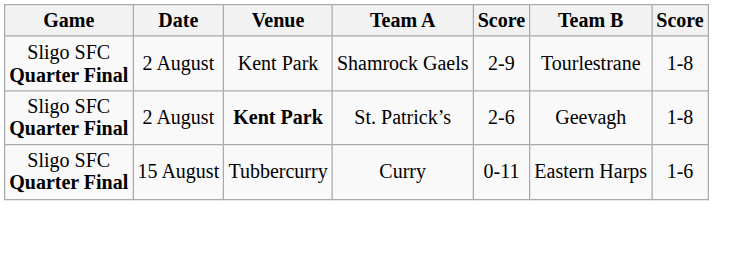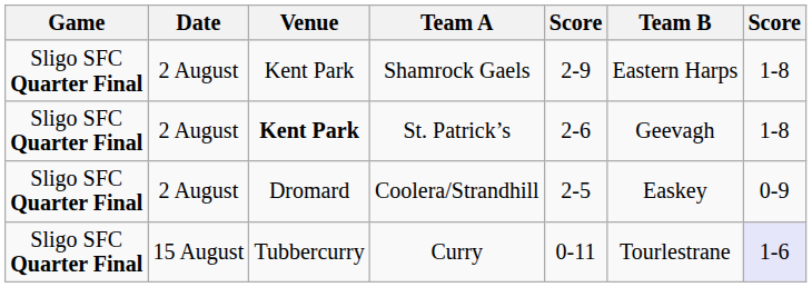Shamrock Gaels | Team B: Tourlestrane -> Eastern Harps
+ row: Sligo SFC Quarter Final | 2 August | Dromard | Coolera/Strandhill | 2-5 | Easkey | 0-9
Curry | Team B: Eastern Harps -> Tourlestrane
Curry | column 7: no background -> lavender background
